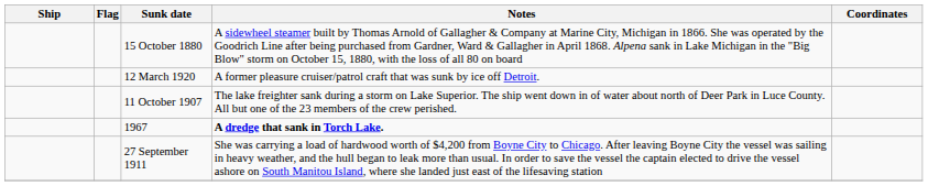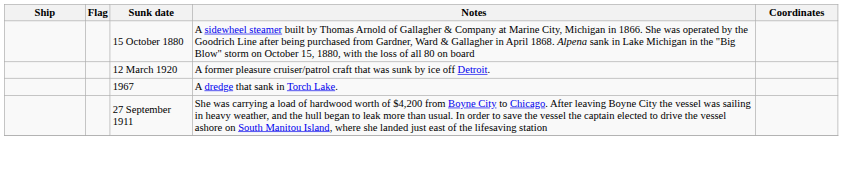- row: 11 October 1907 | The lake freighter sank during a storm on Lake Superior. The ship went down in of water about north of Deer Park in Luce County. All but one of the 23 members of the crew perished.
1967 | Notes: bold -> normal
